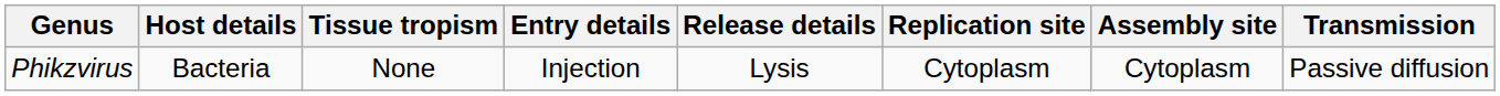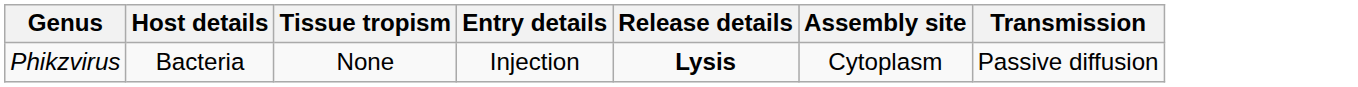- column: Replication site | Cytoplasm
Phikzvirus | Release details: normal -> bold
